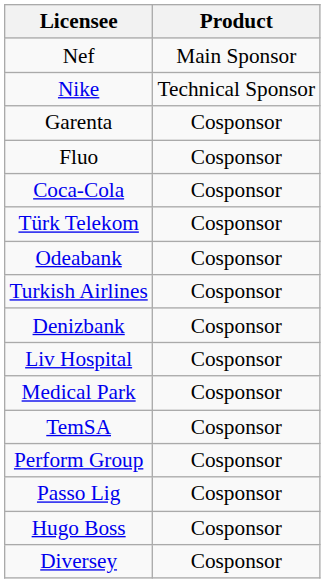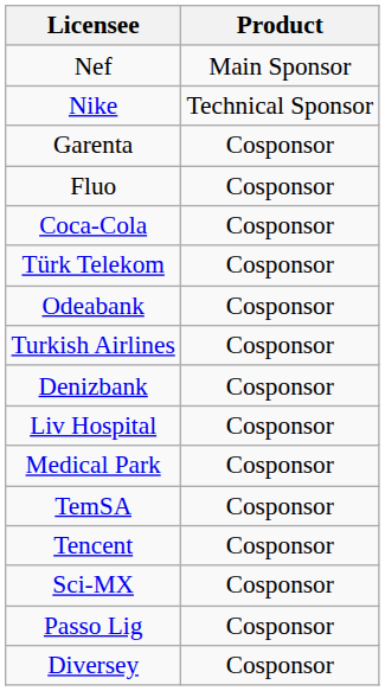+ row: Tencent | Cosponsor
+ row: Sci-MX | Cosponsor
- row: Perform Group | Cosponsor
- row: Hugo Boss | Cosponsor
